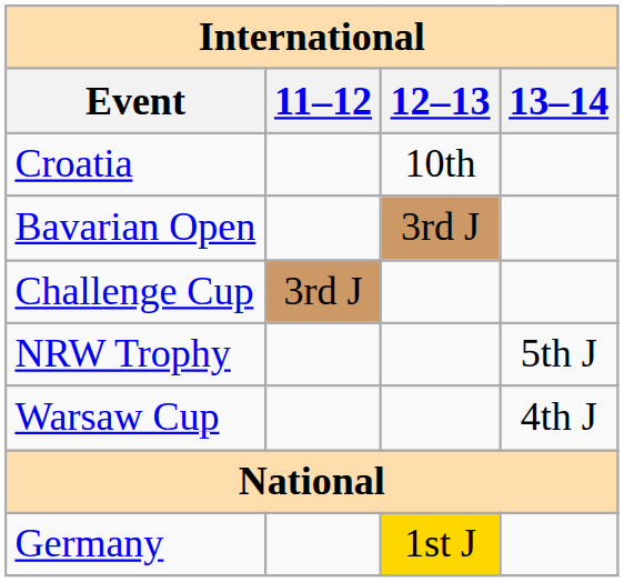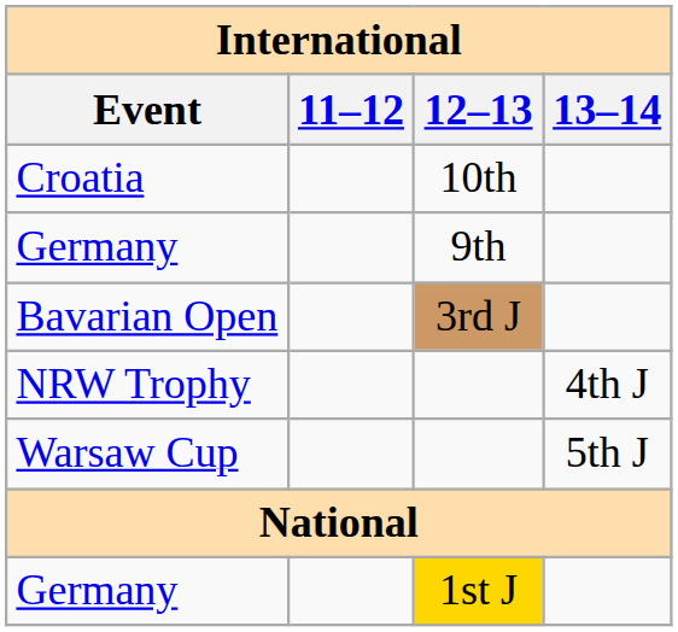+ row: Germany | 9th
- row: Challenge Cup | 3rd J
NRW Trophy | 13–14: 5th J -> 4th J
Warsaw Cup | 13–14: 4th J -> 5th J
